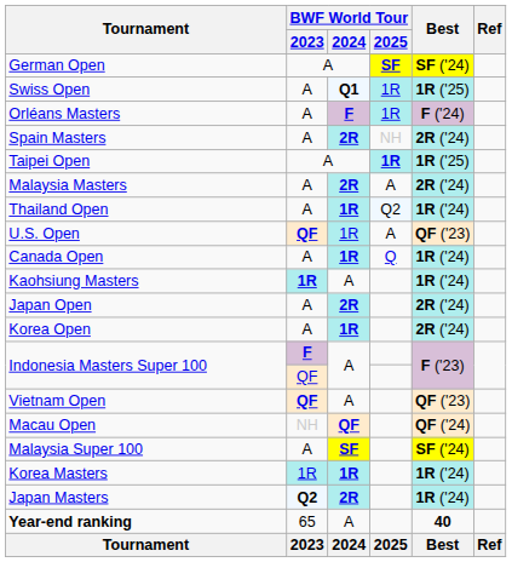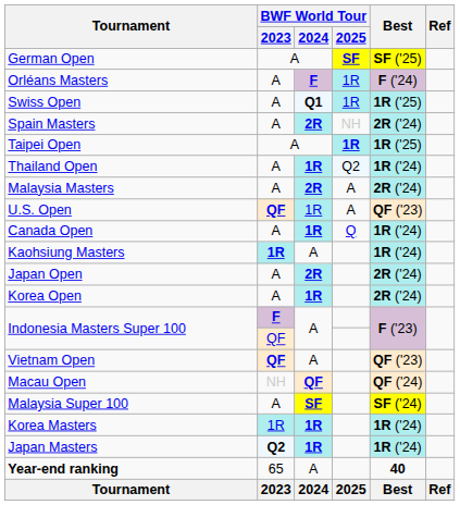German Open | Best: SF ('24) -> SF ('25)
rows swapped: Orléans Masters <-> Swiss Open
rows swapped: Thailand Open <-> Malaysia Masters
Japan Masters | BWF World Tour / 2024: 2R -> 1R
